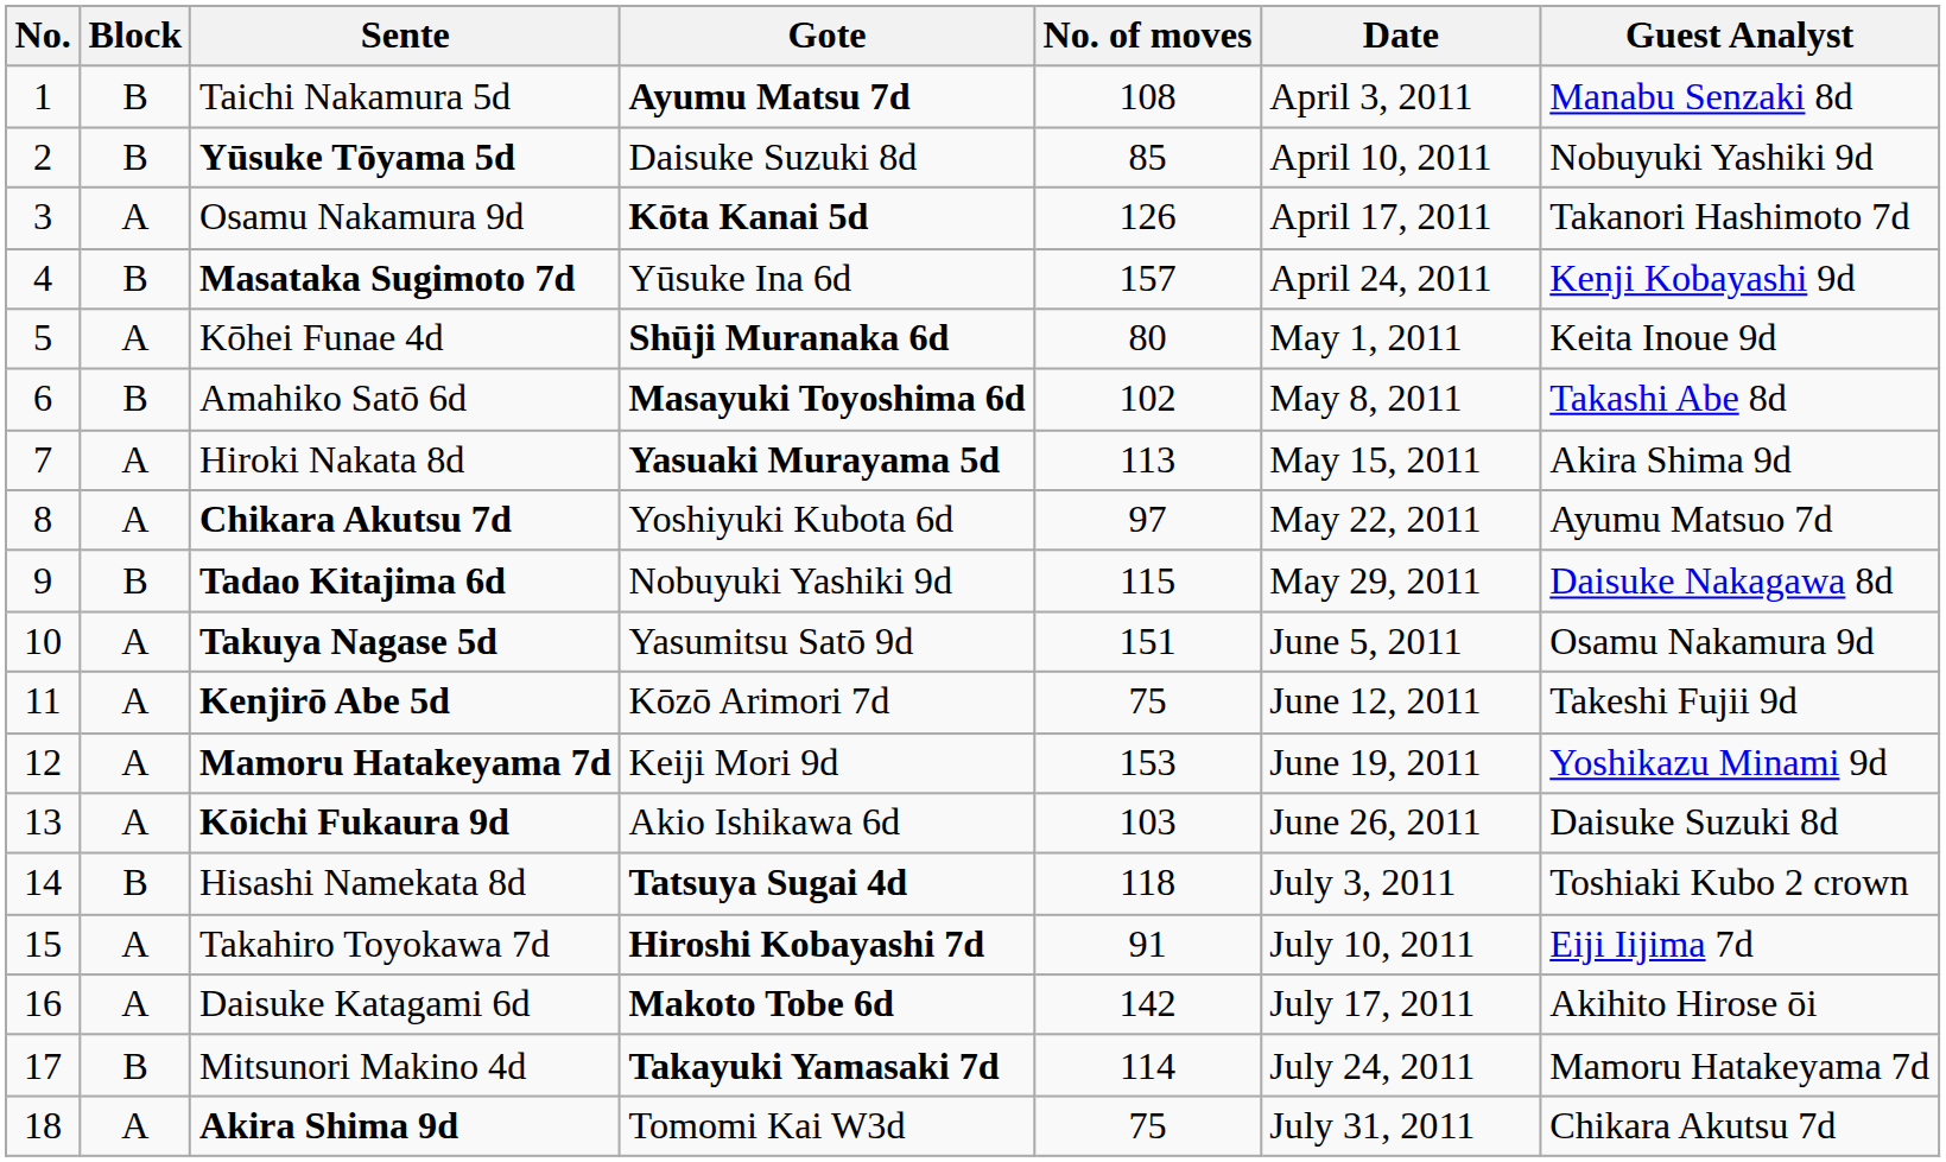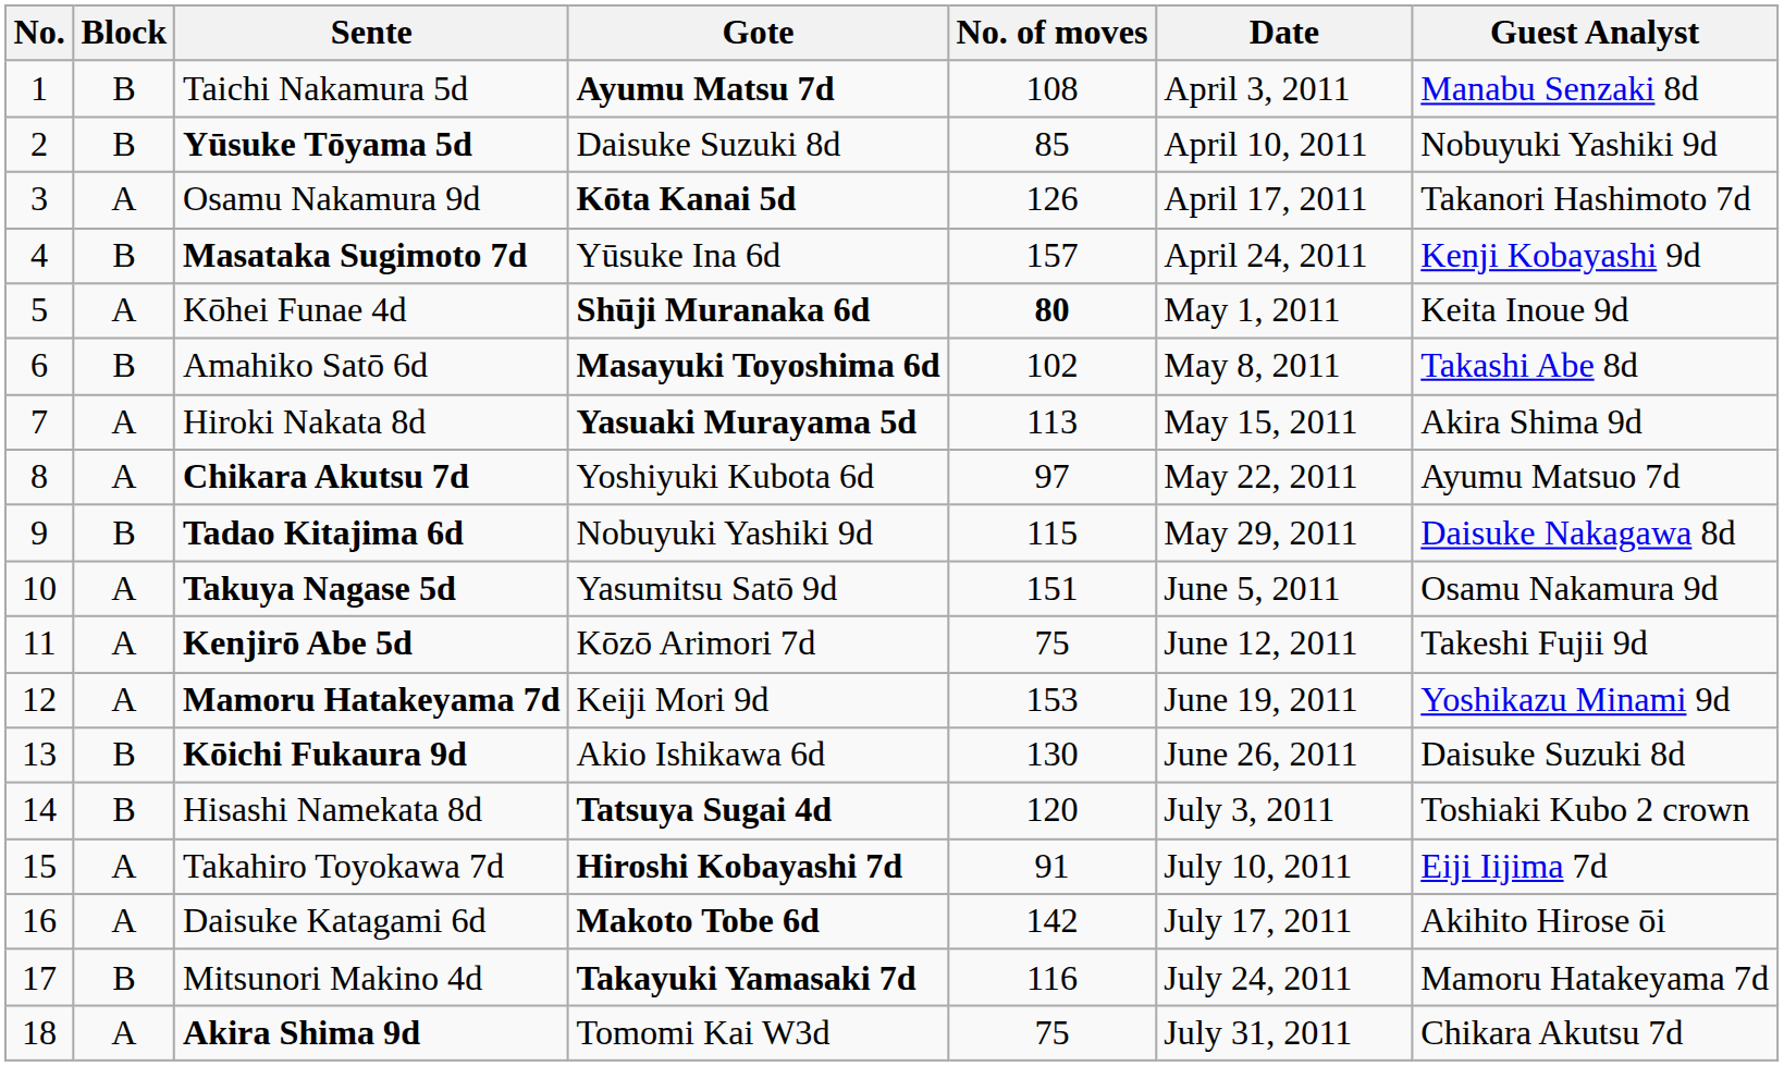Kōhei Funae 4d | No. of moves: normal -> bold
Kōichi Fukaura 9d | Block: A -> B
Kōichi Fukaura 9d | No. of moves: 103 -> 130
Hisashi Namekata 8d | No. of moves: 118 -> 120
Mitsunori Makino 4d | No. of moves: 114 -> 116
